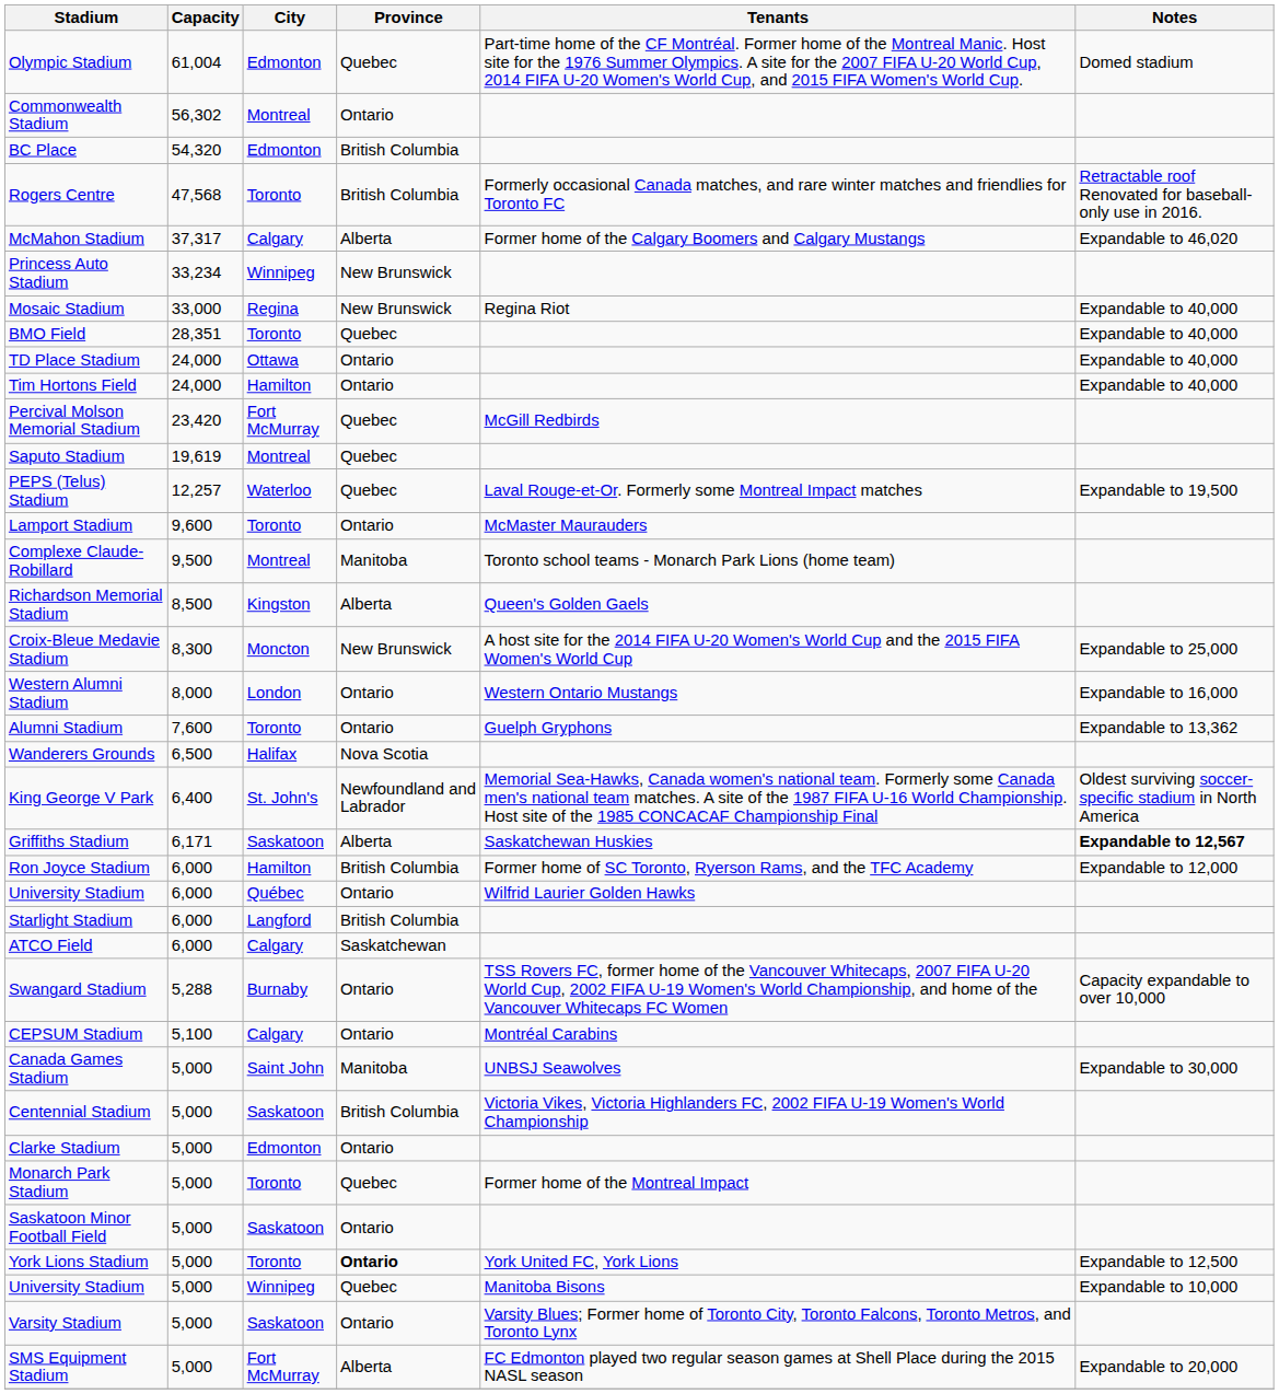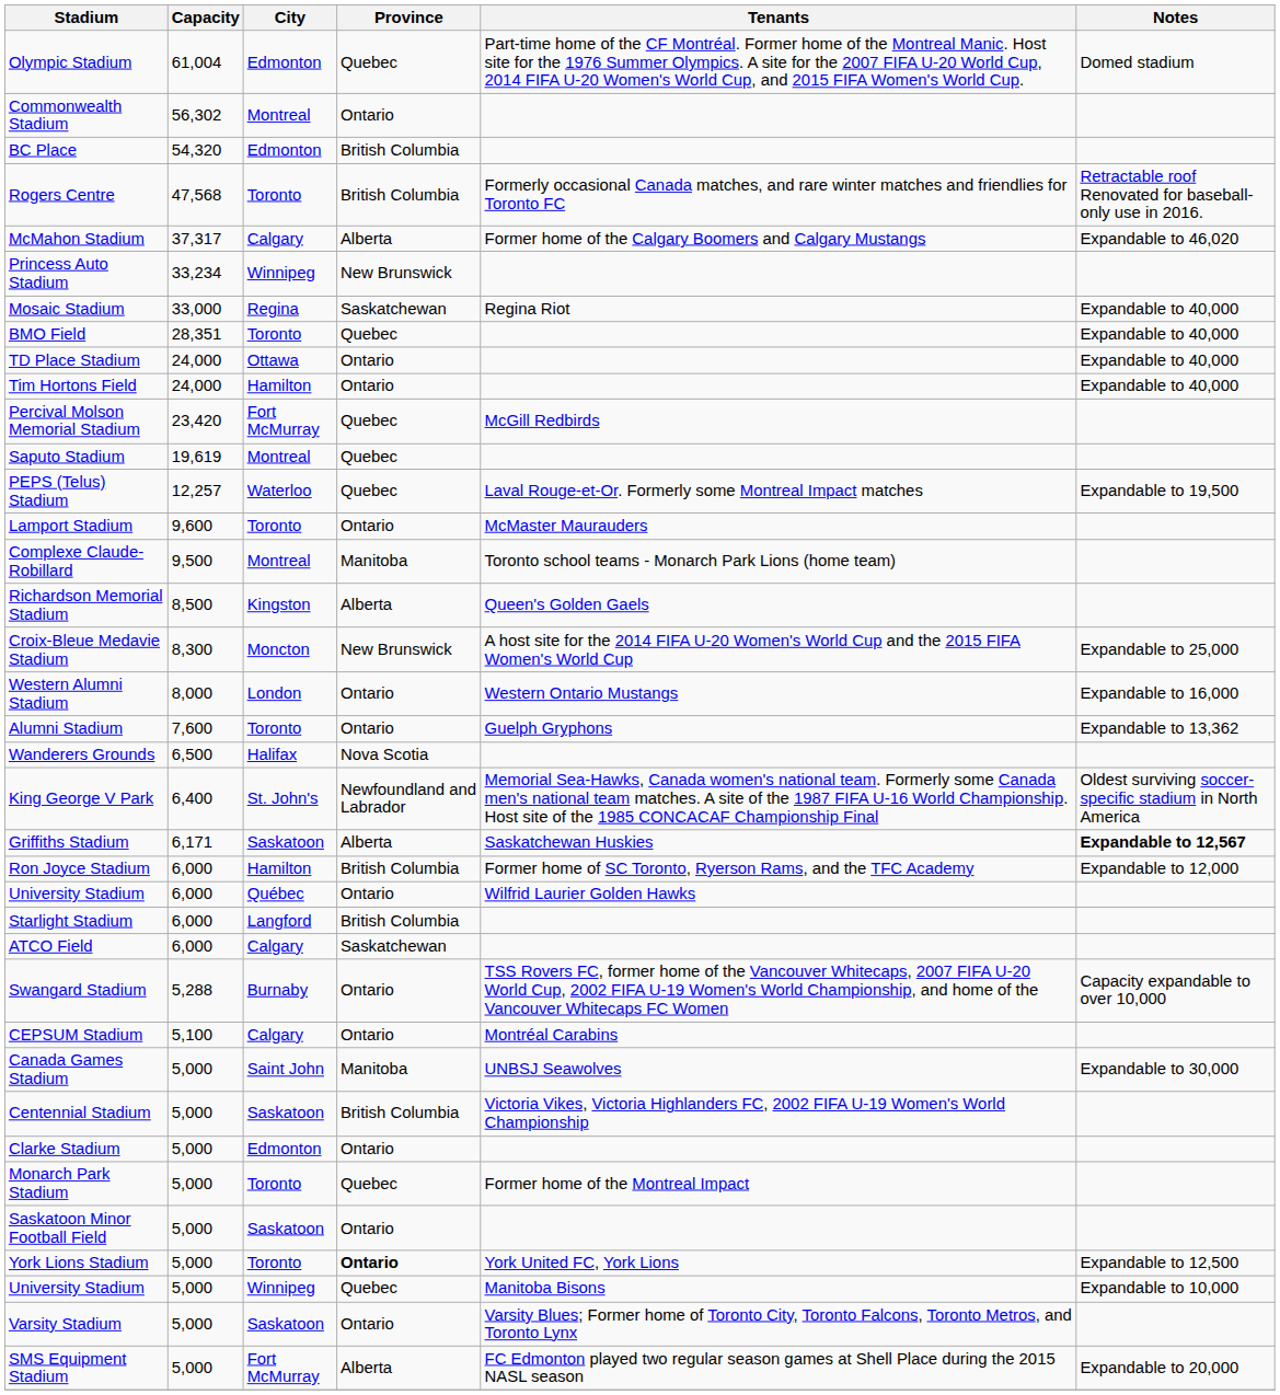Mosaic Stadium | Province: New Brunswick -> Saskatchewan
